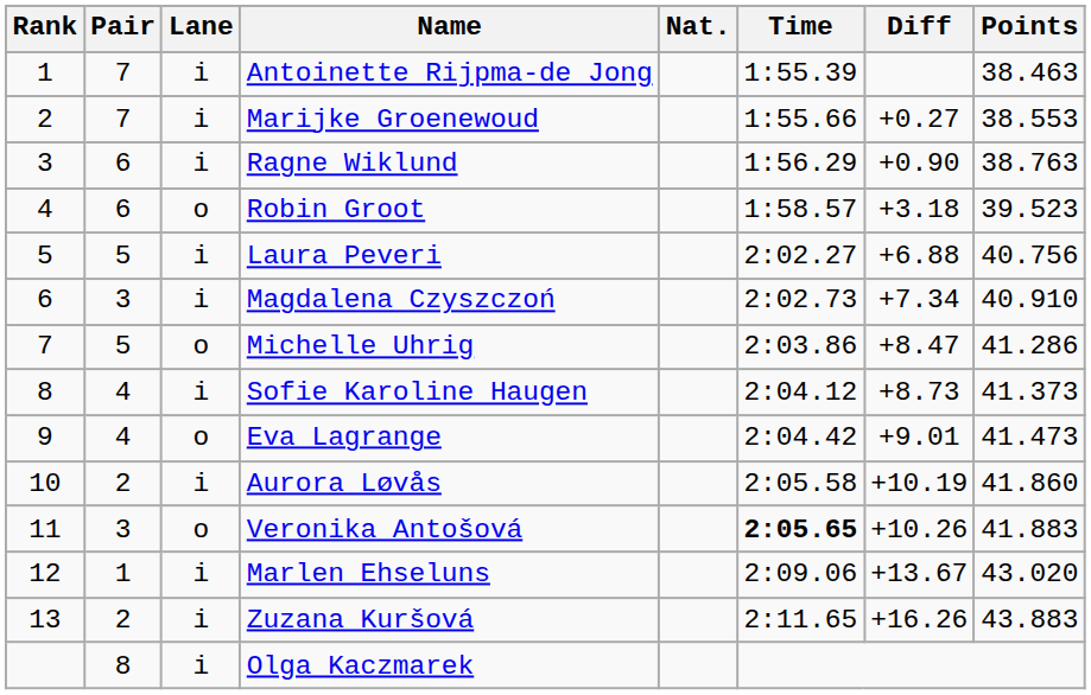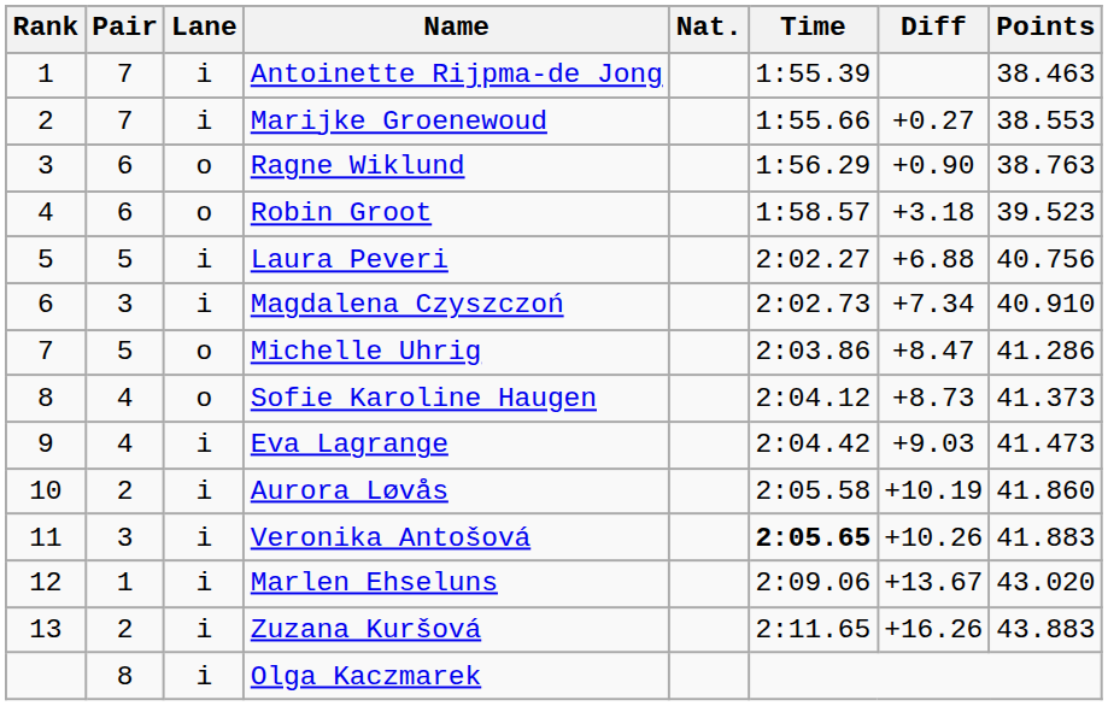Ragne Wiklund | Lane: i -> o
Sofie Karoline Haugen | Lane: i -> o
Eva Lagrange | Lane: o -> i
Eva Lagrange | Diff: +9.01 -> +9.03
Veronika Antošová | Lane: o -> i
